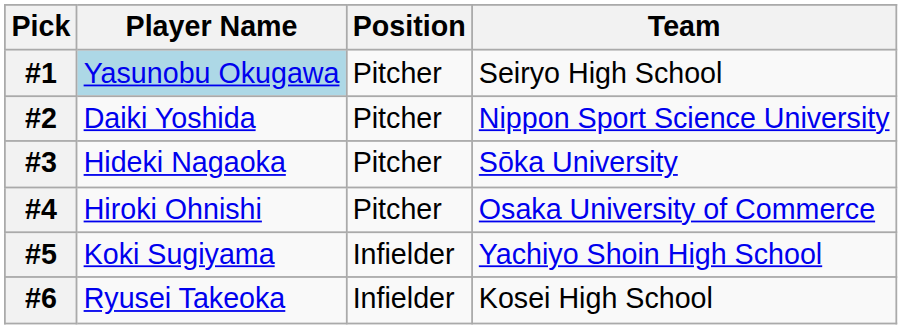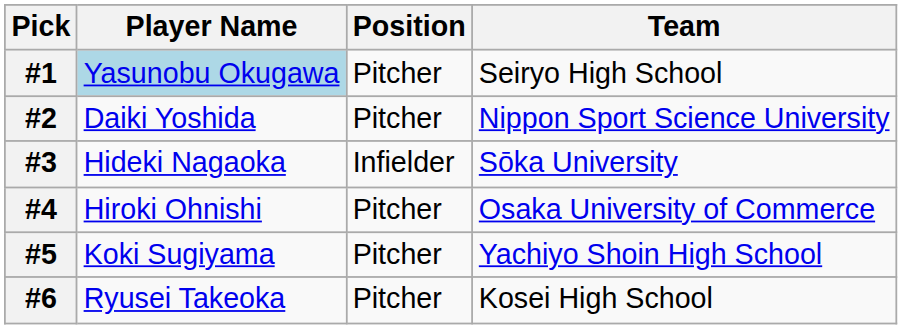#3 | Position: Pitcher -> Infielder
#5 | Position: Infielder -> Pitcher
#6 | Position: Infielder -> Pitcher
